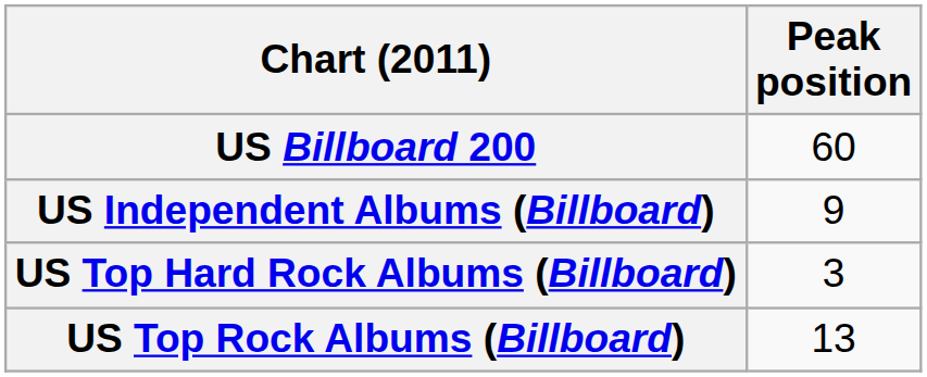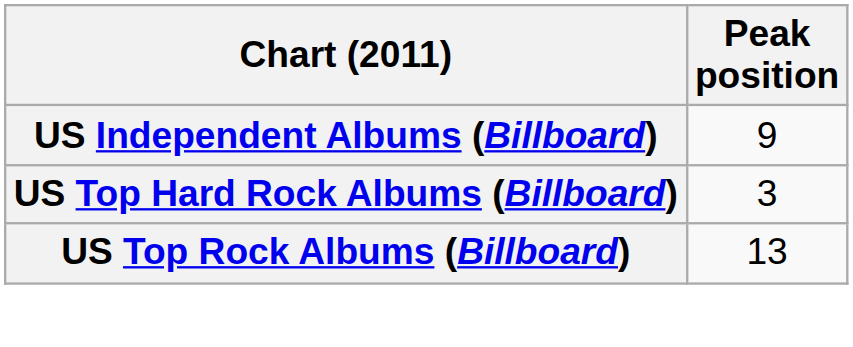- row: US Billboard 200 | 60
